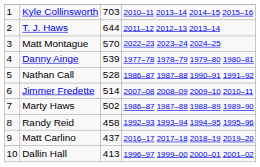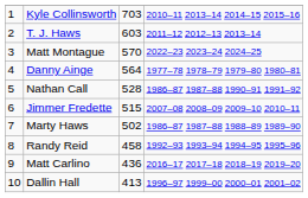T. J. Haws | column 3: 644 -> 603
Danny Ainge | column 3: 539 -> 564
Jimmer Fredette | column 3: 514 -> 515
Matt Carlino | column 3: 437 -> 436
